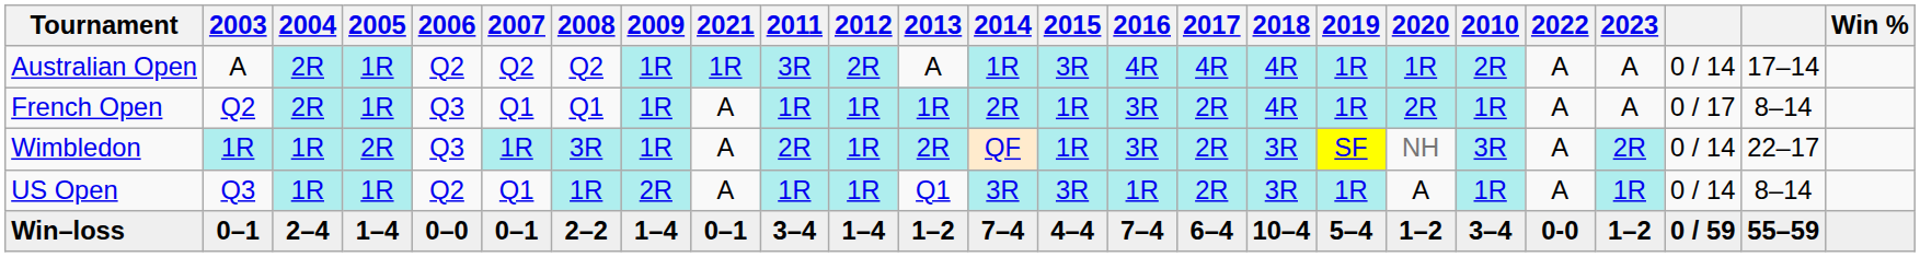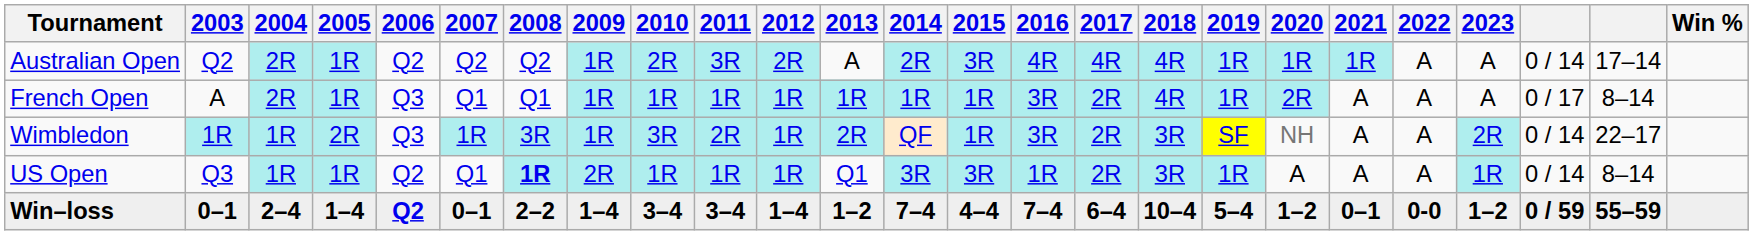columns swapped: 2010 <-> 2021
Australian Open | 2003: A -> Q2
Australian Open | 2014: 1R -> 2R
French Open | 2003: Q2 -> A
French Open | 2014: 2R -> 1R
US Open | 2008: normal -> bold
Win–loss | 2006: 0–0 -> Q2
